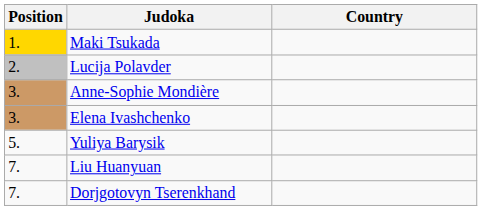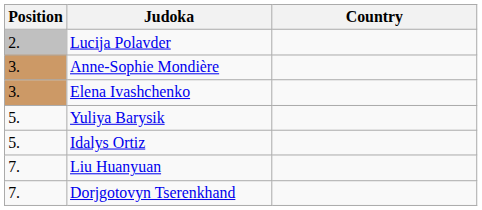- row: 1. | Maki Tsukada
+ row: 5. | Idalys Ortiz
